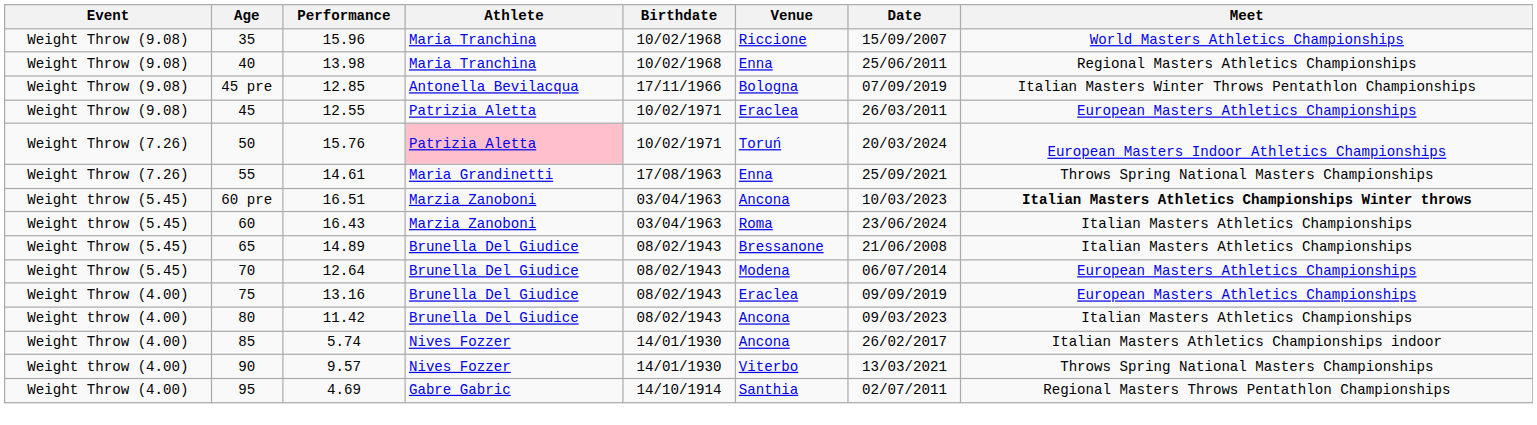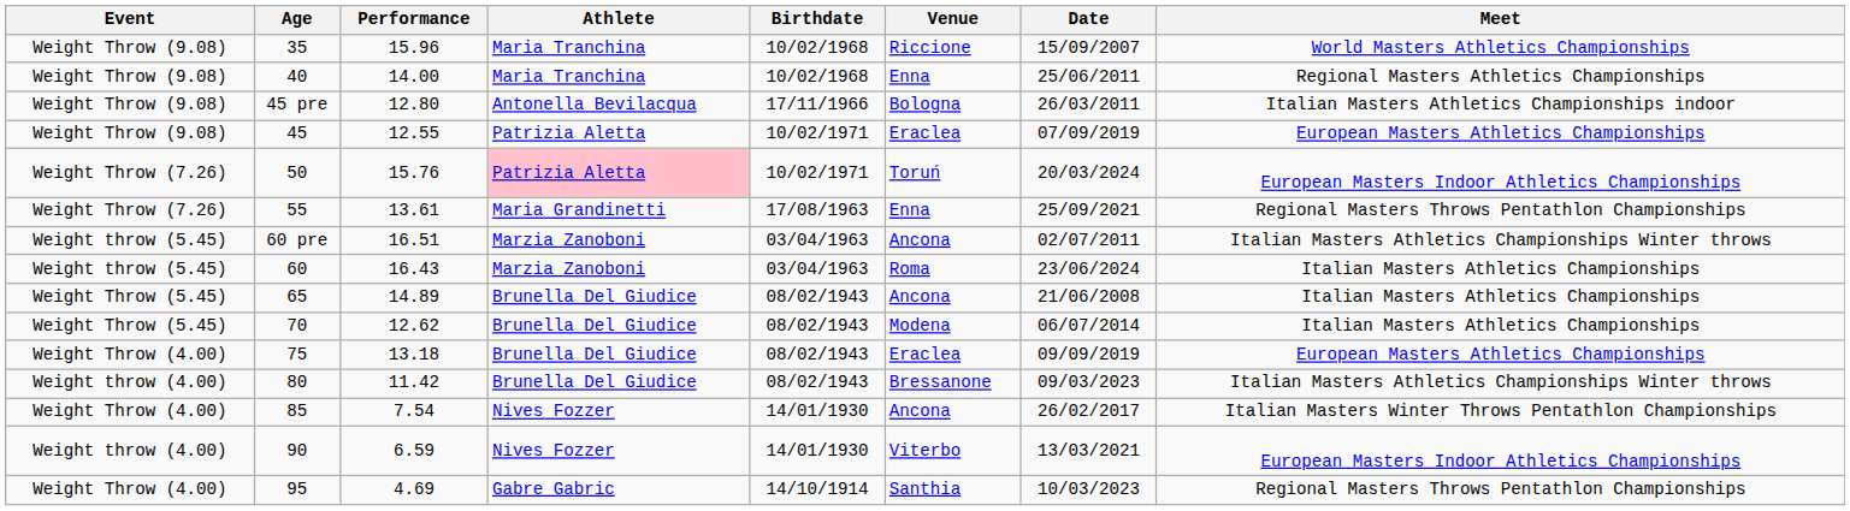40 | Performance: 13.98 -> 14.00
45 pre | Performance: 12.85 -> 12.80
45 pre | Date: 07/09/2019 -> 26/03/2011
45 pre | Meet: Italian Masters Winter Throws Pentathlon Championships -> Italian Masters Athletics Championships indoor
45 | Date: 26/03/2011 -> 07/09/2019
55 | Performance: 14.61 -> 13.61
55 | Meet: Throws Spring National Masters Championships -> Regional Masters Throws Pentathlon Championships
60 pre | Date: 10/03/2023 -> 02/07/2011
60 pre | Meet: bold -> normal
65 | Venue: Bressanone -> Ancona
70 | Performance: 12.64 -> 12.62
70 | Meet: European Masters Athletics Championships -> Italian Masters Athletics Championships
75 | Performance: 13.16 -> 13.18
80 | Venue: Ancona -> Bressanone
80 | Meet: Italian Masters Athletics Championships -> Italian Masters Athletics Championships Winter throws
85 | Performance: 5.74 -> 7.54
85 | Meet: Italian Masters Athletics Championships indoor -> Italian Masters Winter Throws Pentathlon Championships
90 | Performance: 9.57 -> 6.59
90 | Meet: Throws Spring National Masters Championships -> European Masters Indoor Athletics Championships
95 | Date: 02/07/2011 -> 10/03/2023
